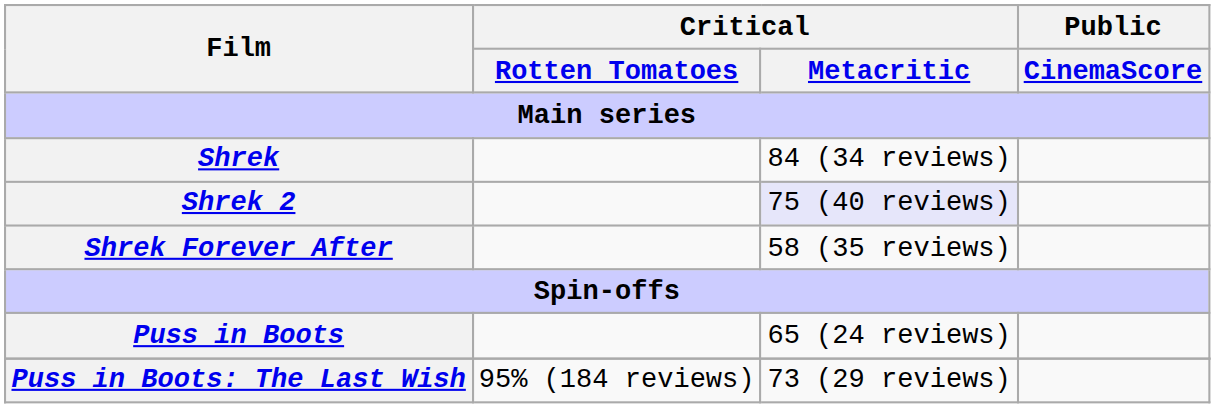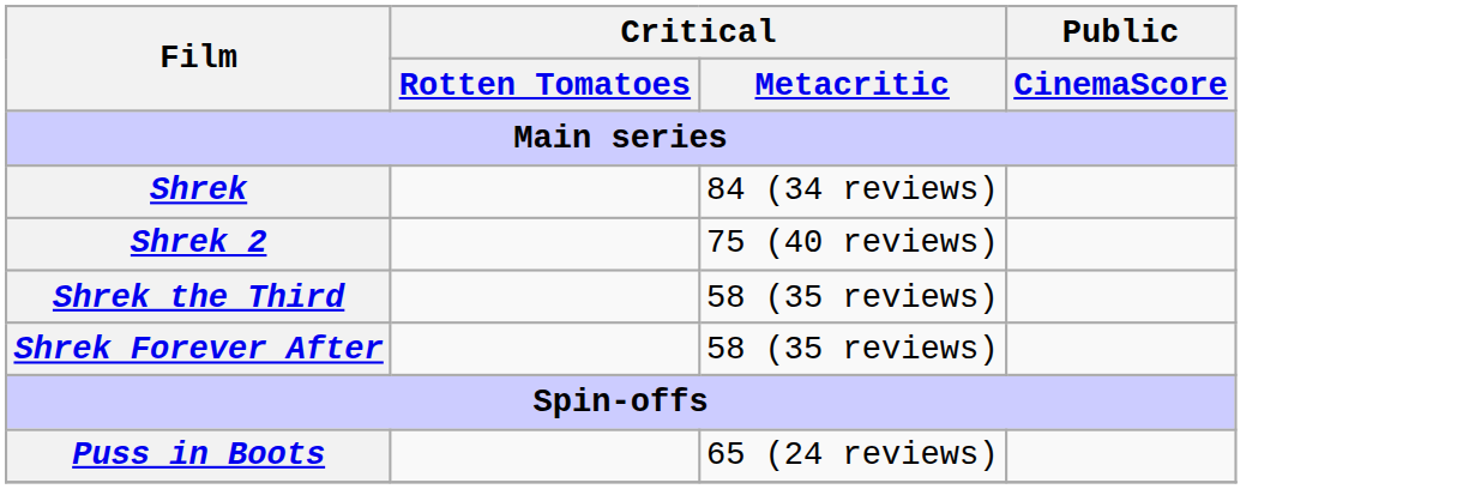Shrek 2 | Critical / Metacritic: lavender background -> no background
+ row: Shrek the Third | 58 (35 reviews)
- row: Puss in Boots: The Last Wish | 95% (184 reviews) | 73 (29 reviews)
